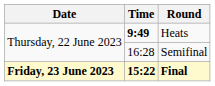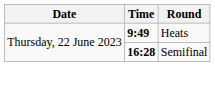Semifinal | Time: normal -> bold
- row: Friday, 23 June 2023 | 15:22 | Final
